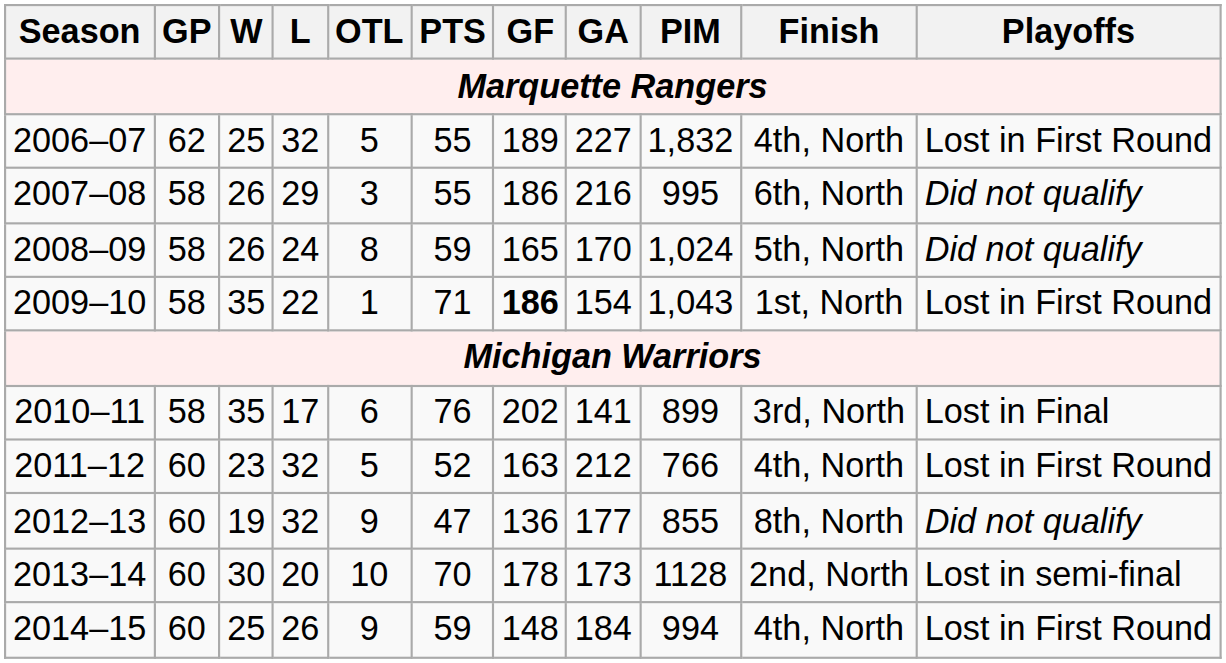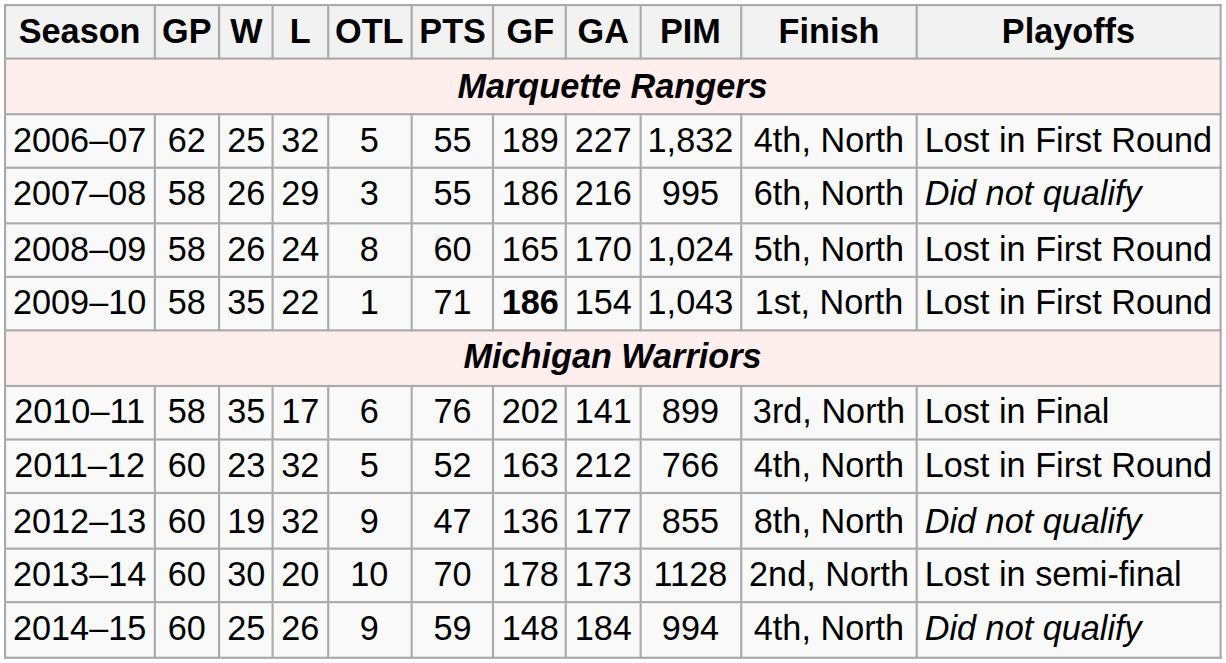2008–09 | PTS: 59 -> 60
2008–09 | Playoffs: Did not qualify -> Lost in First Round
2014–15 | Playoffs: Lost in First Round -> Did not qualify
